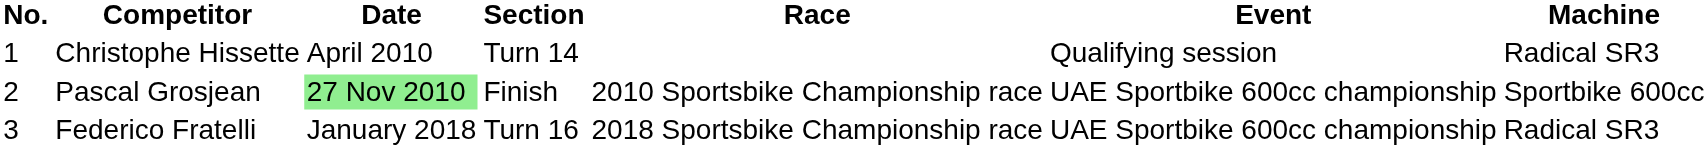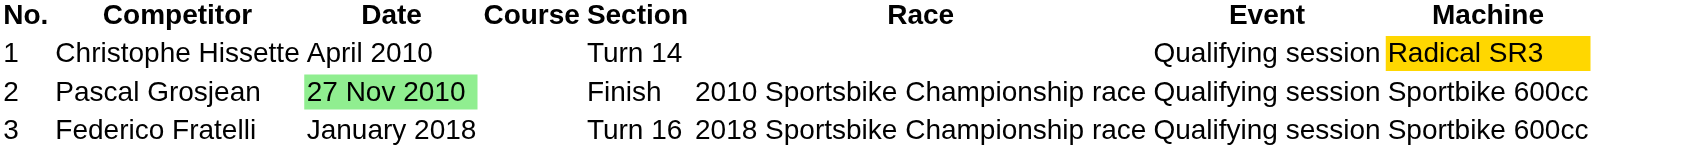+ column: Course
Christophe Hissette | Machine: no background -> gold background
Pascal Grosjean | Event: UAE Sportbike 600cc championship -> Qualifying session
Federico Fratelli | Event: UAE Sportbike 600cc championship -> Qualifying session
Federico Fratelli | Machine: Radical SR3 -> Sportbike 600cc
